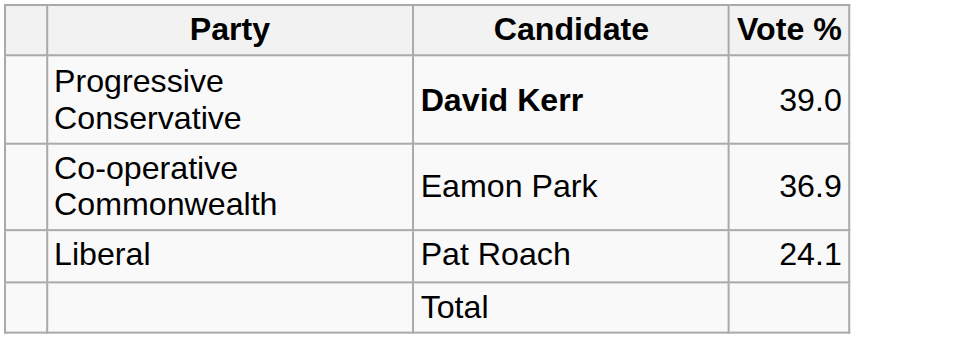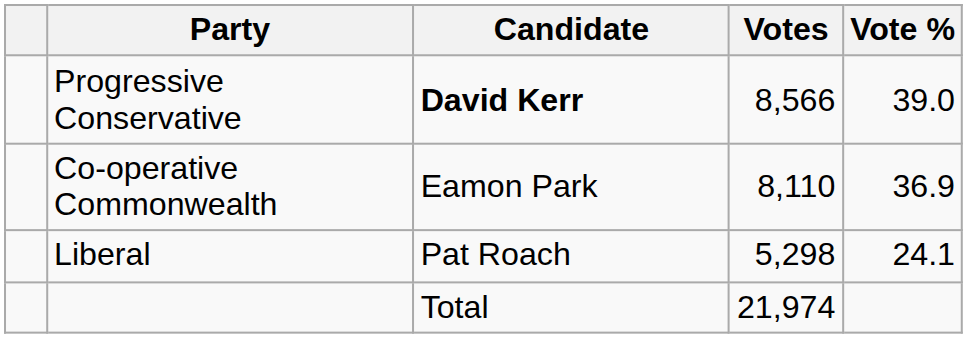+ column: Votes | 8,566 | 8,110 | 5,298 | 21,974
